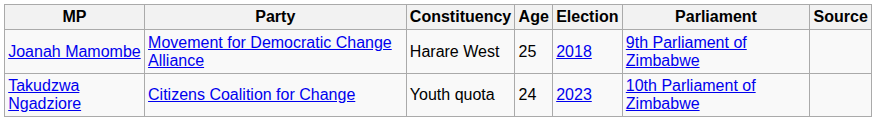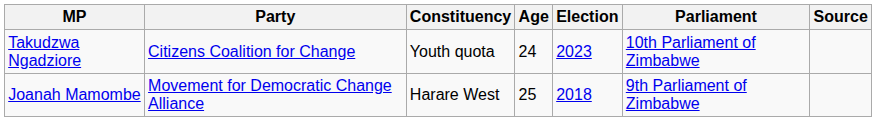rows swapped: Joanah Mamombe <-> Takudzwa Ngadziore
